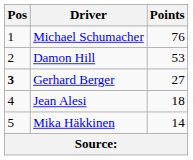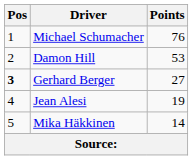Jean Alesi | Points: 18 -> 19
